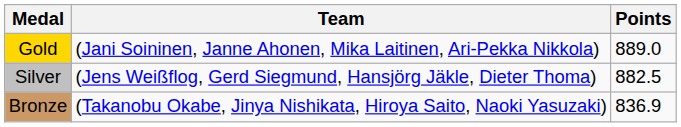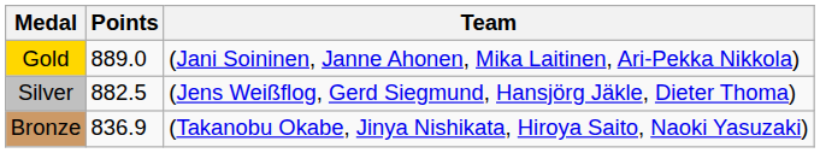columns swapped: Team <-> Points
